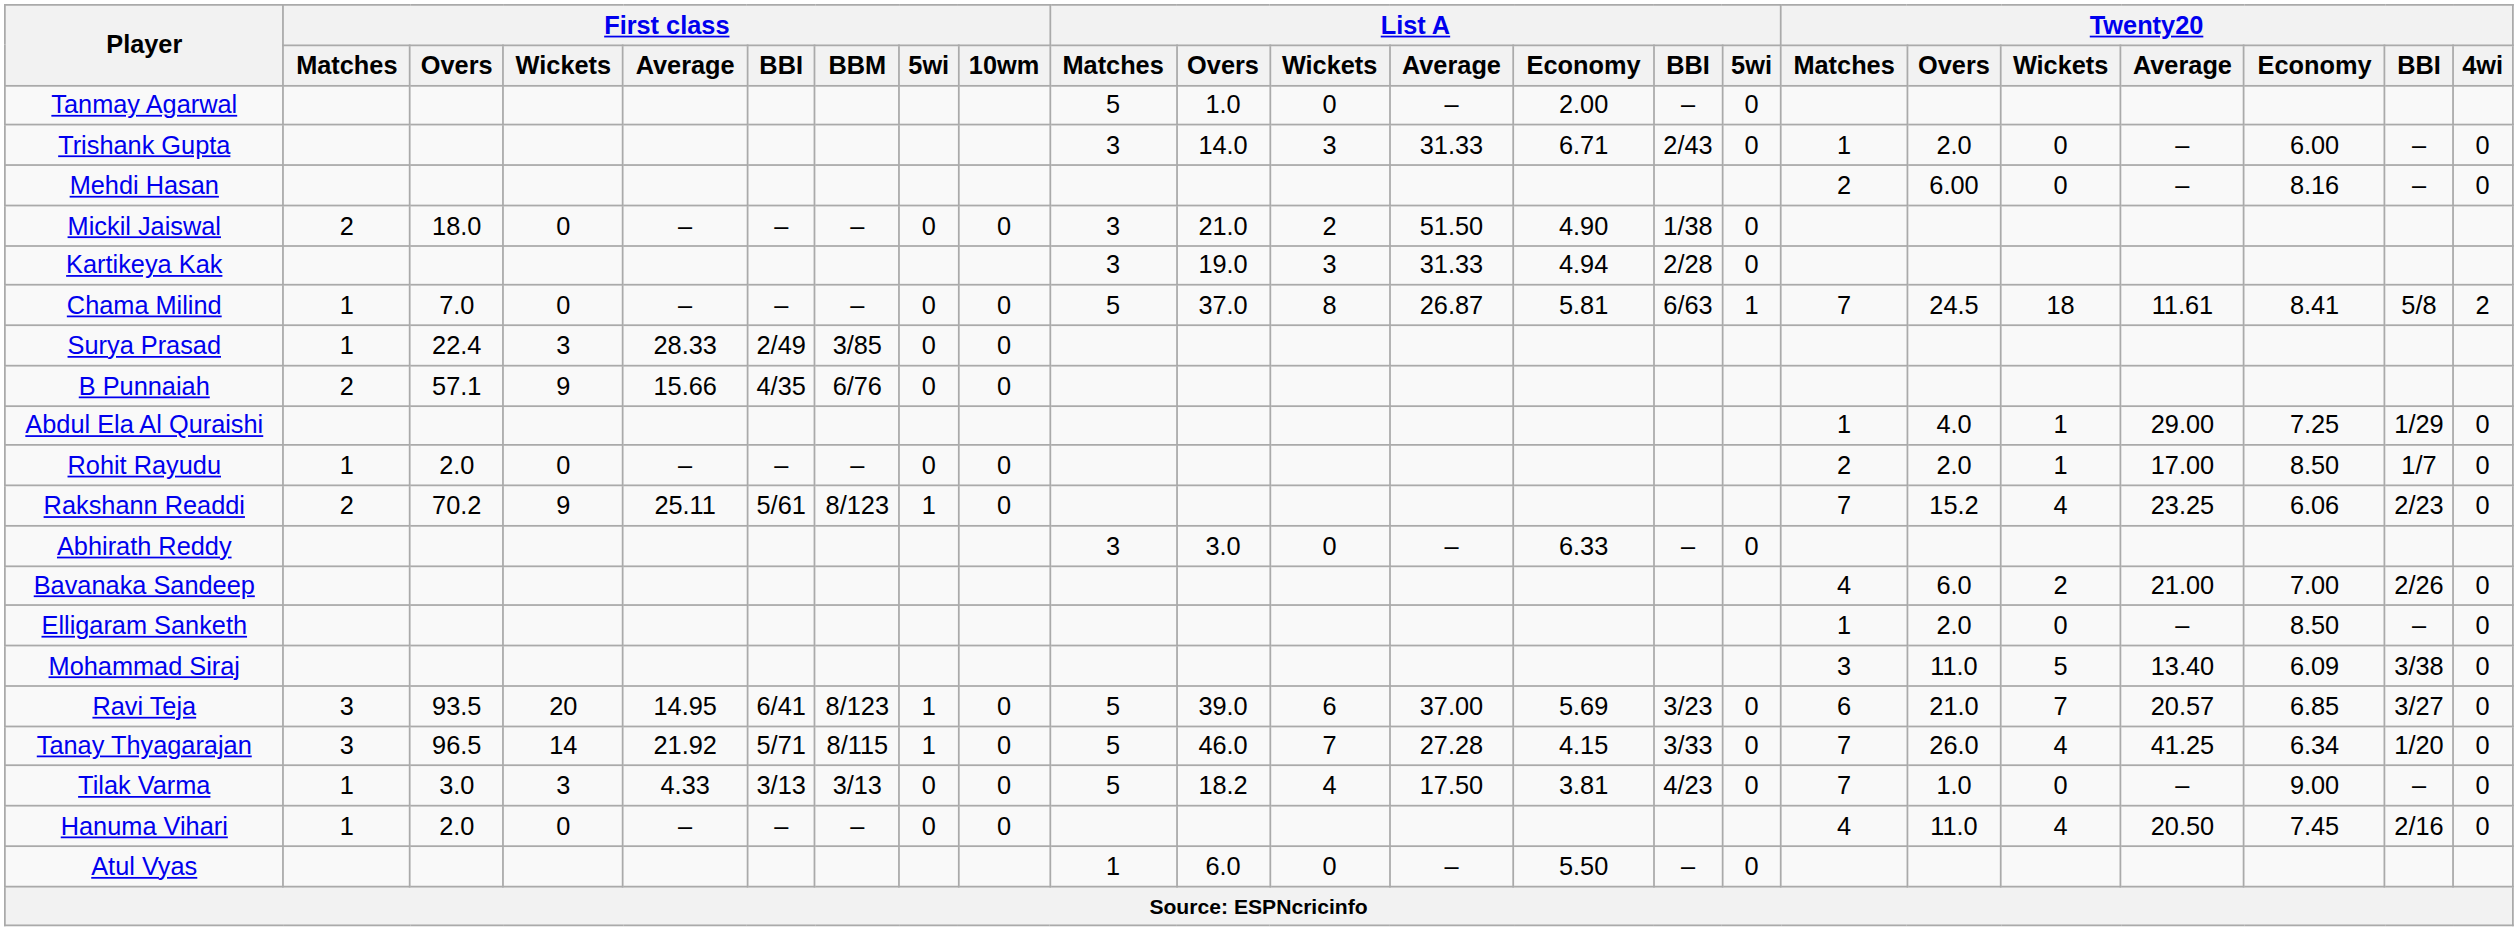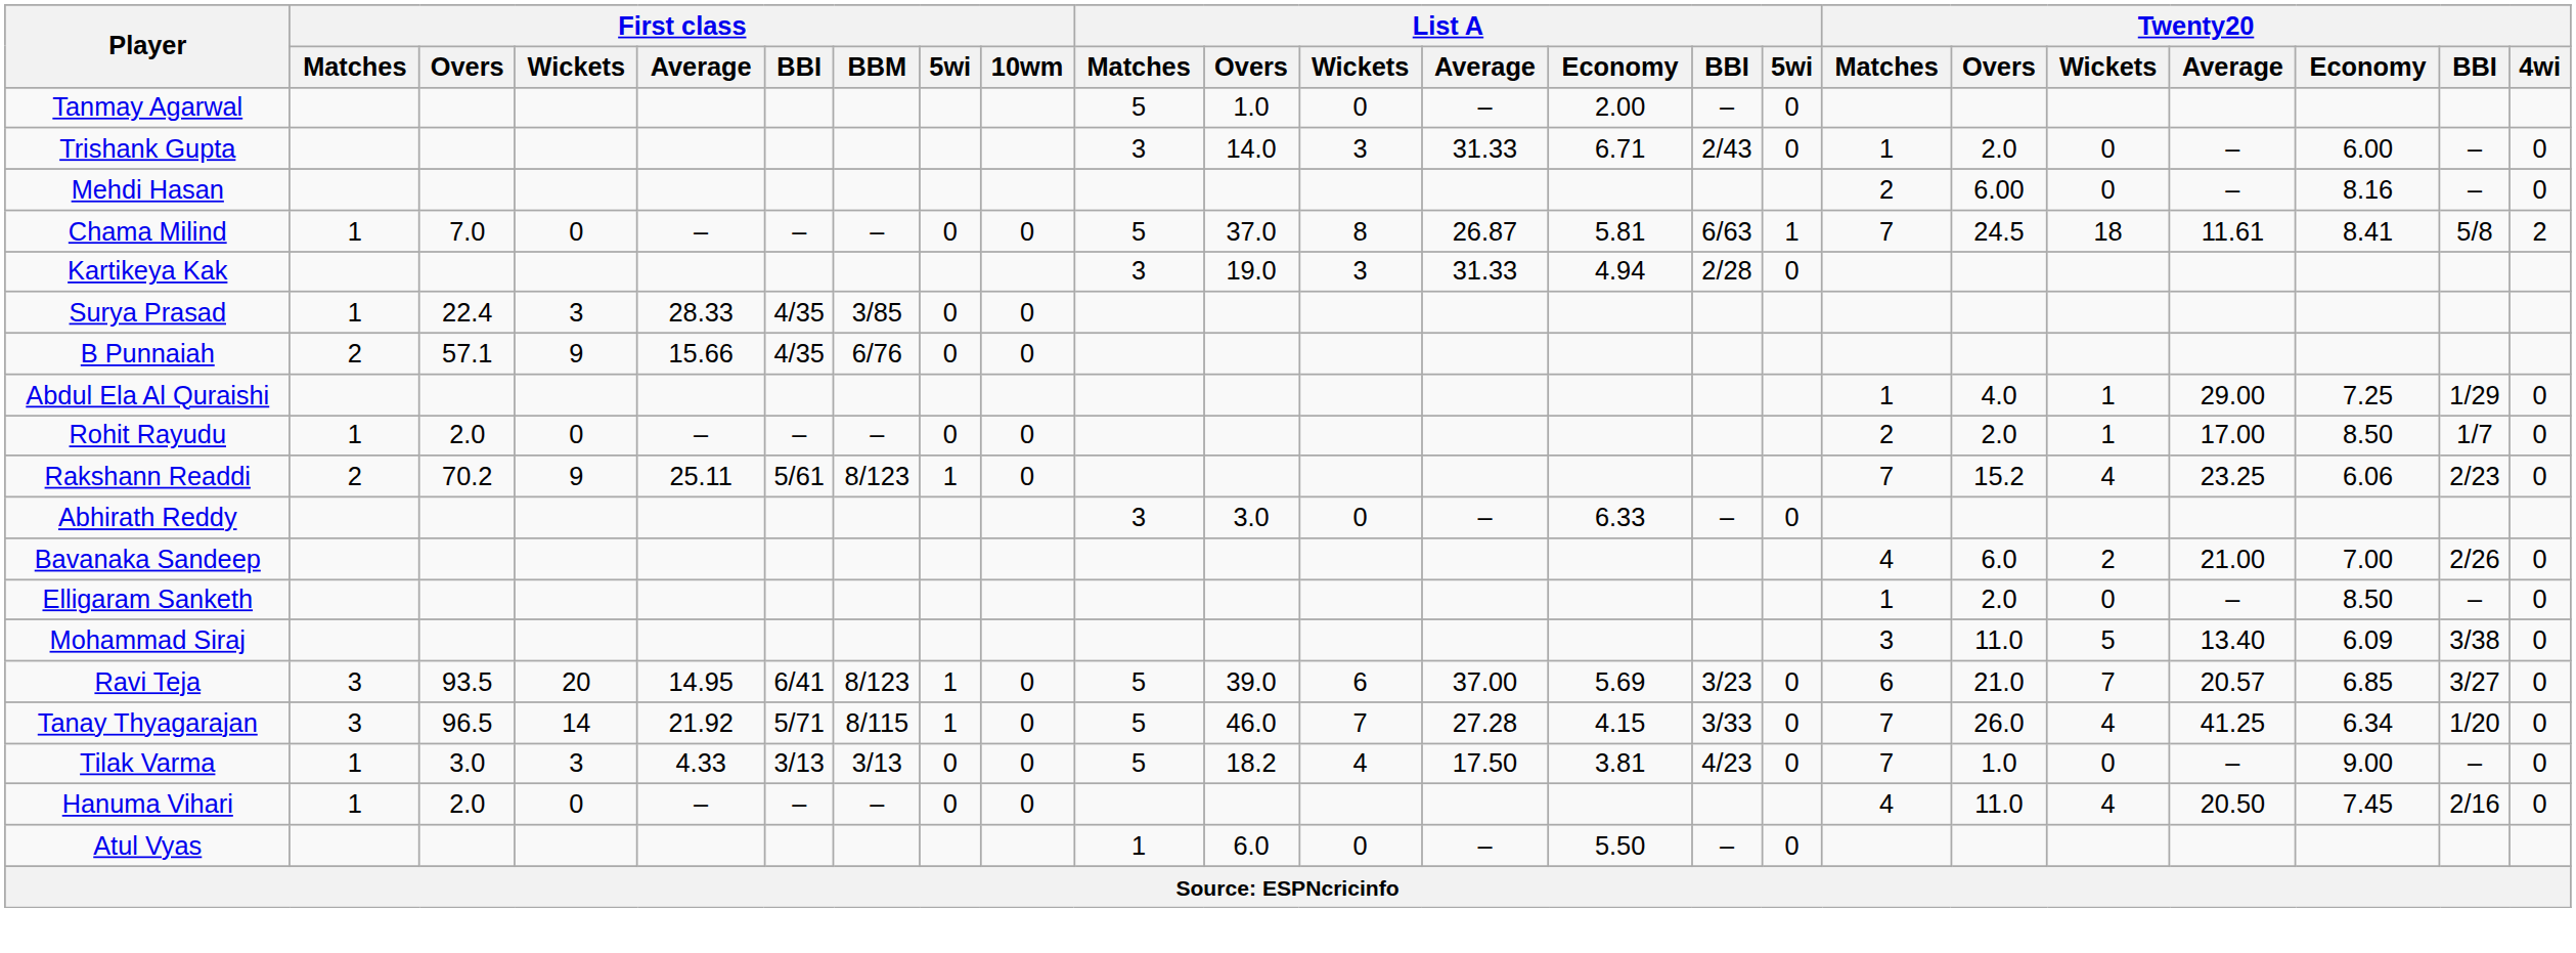- row: Mickil Jaiswal | 2 | 18.0 | 0 | – | – | – | 0 | 0 | 3 | 21.0 | 2 | 51.50 | 4.90 | 1/38 | 0
rows swapped: Kartikeya Kak <-> Chama Milind
Surya Prasad | First class / BBI: 2/49 -> 4/35
